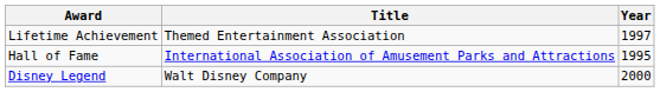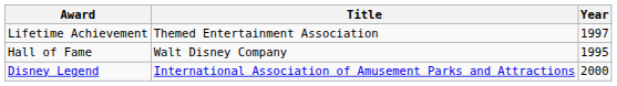Hall of Fame | Title: International Association of Amusement Parks and Attractions -> Walt Disney Company
Disney Legend | Title: Walt Disney Company -> International Association of Amusement Parks and Attractions
